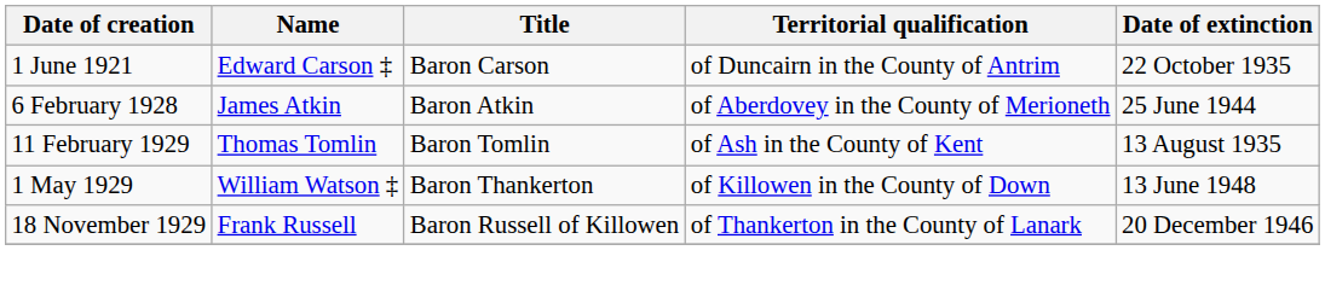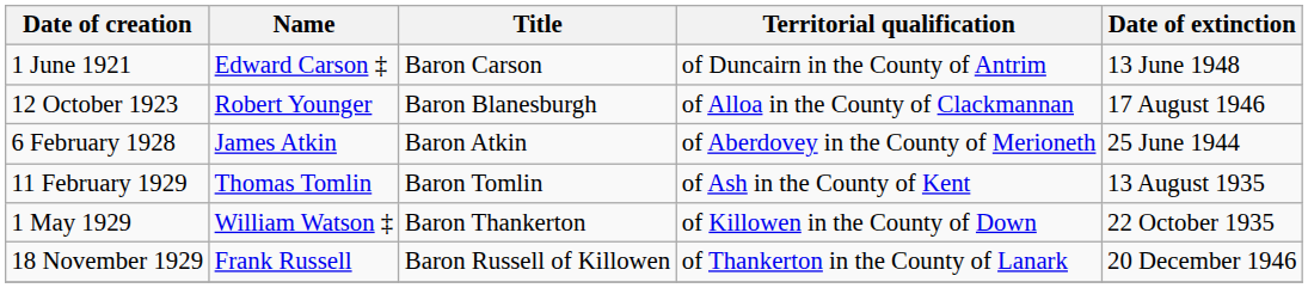1 June 1921 | Date of extinction: 22 October 1935 -> 13 June 1948
+ row: 12 October 1923 | Robert Younger | Baron Blanesburgh | of Alloa in the County of Clackmannan | 17 August 1946
1 May 1929 | Date of extinction: 13 June 1948 -> 22 October 1935
